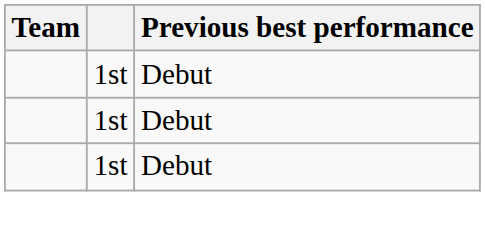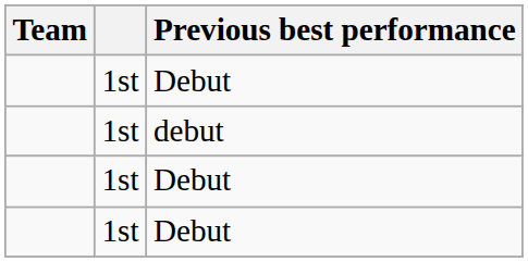+ row: 1st | debut
